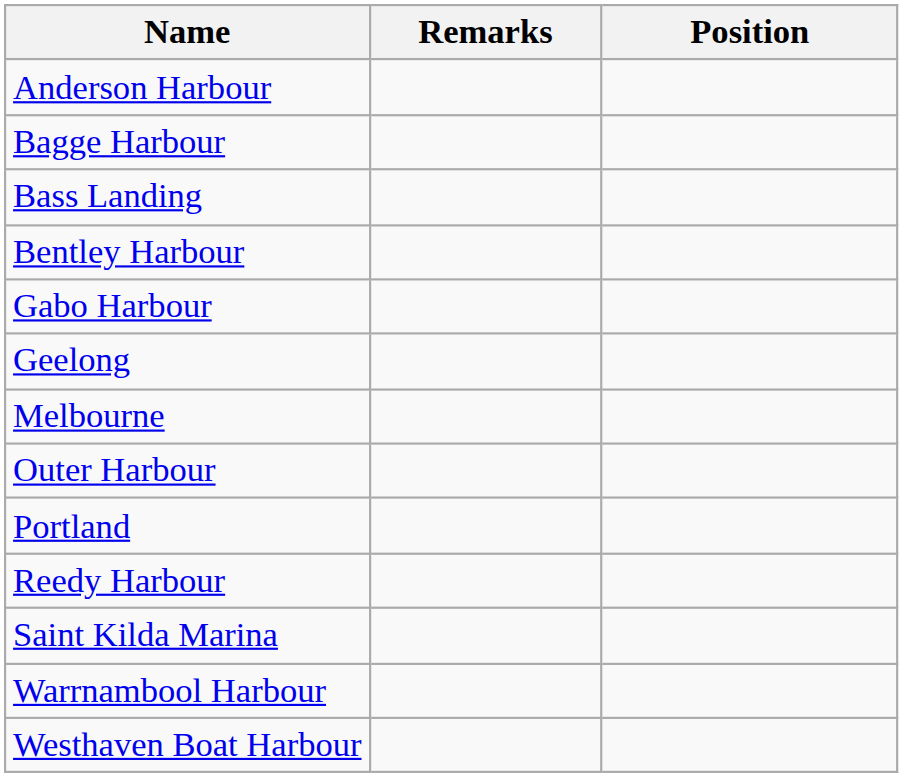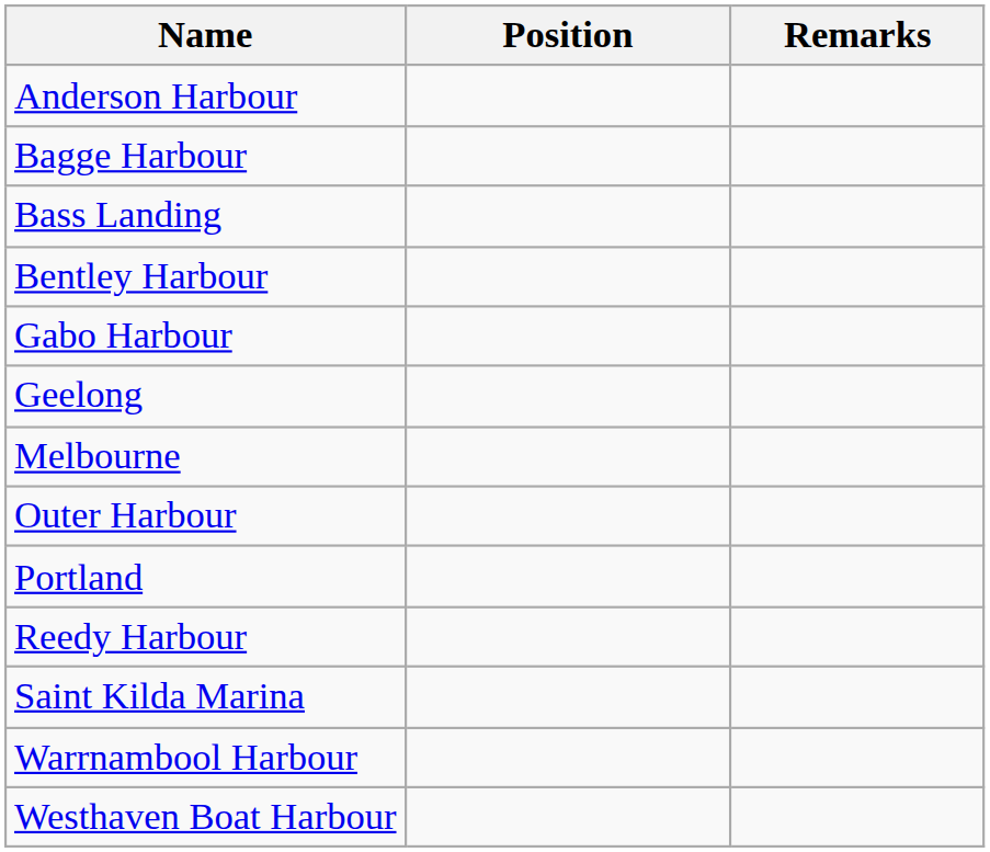columns swapped: Position <-> Remarks
